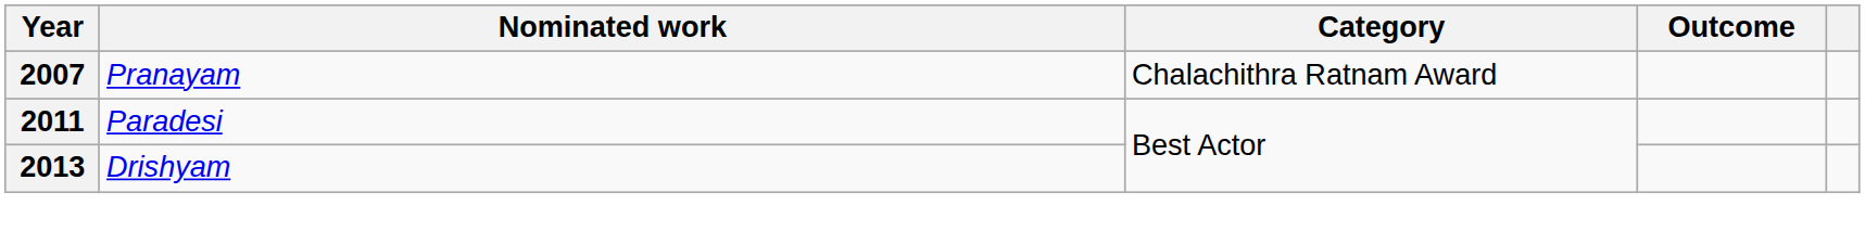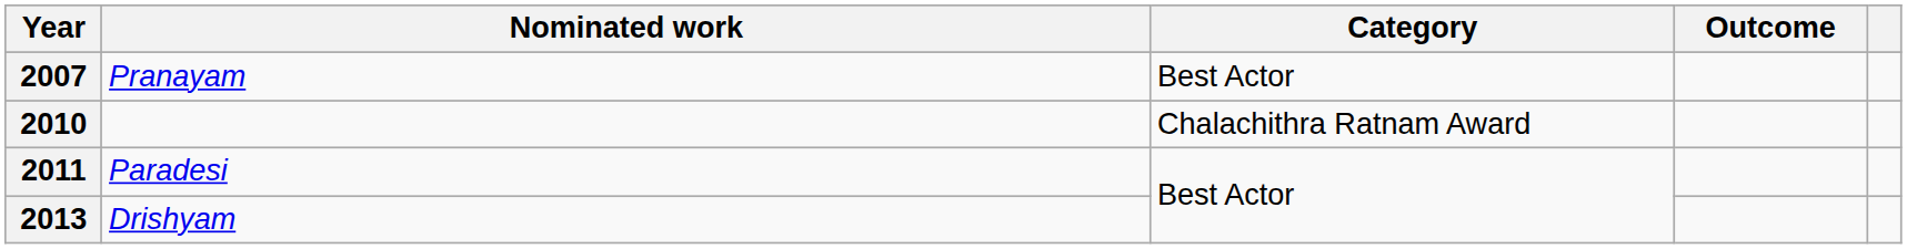2007 | Category: Chalachithra Ratnam Award -> Best Actor
+ row: 2010 | Chalachithra Ratnam Award
